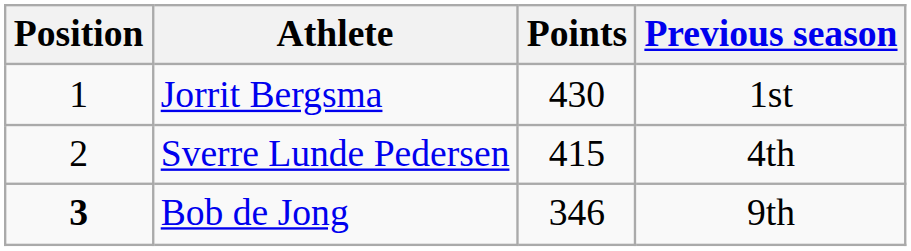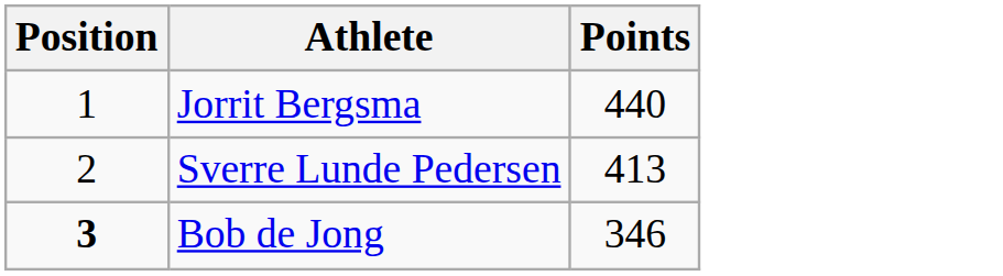- column: Previous season | 1st | 4th | 9th
Jorrit Bergsma | Points: 430 -> 440
Sverre Lunde Pedersen | Points: 415 -> 413
